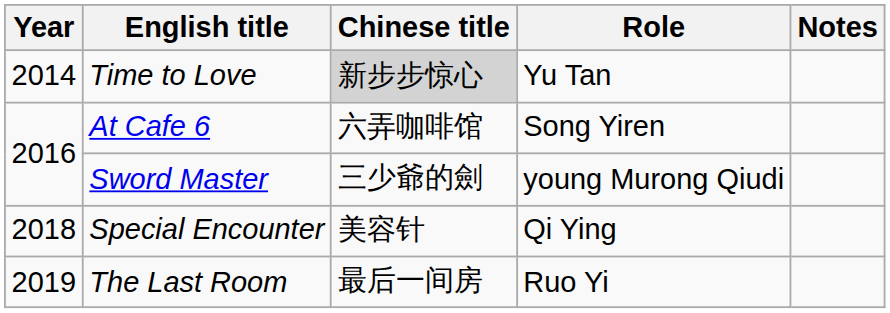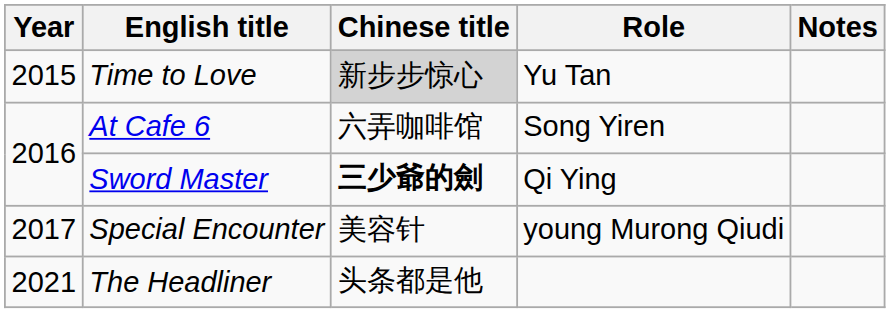Time to Love | Year: 2014 -> 2015
Sword Master | Chinese title: normal -> bold
Sword Master | Role: young Murong Qiudi -> Qi Ying
Special Encounter | Year: 2018 -> 2017
Special Encounter | Role: Qi Ying -> young Murong Qiudi
- row: 2019 | The Last Room | 最后一间房 | Ruo Yi
+ row: 2021 | The Headliner | 头条都是他
